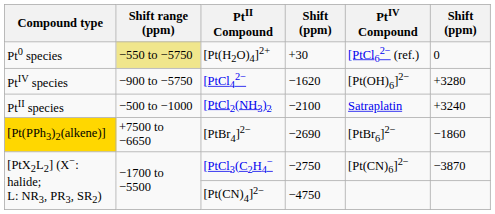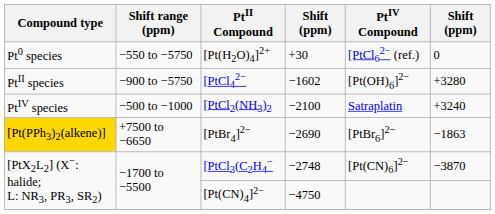[Pt(H2O)4]2+ | Shift range (ppm): khaki background -> no background
[PtCl42− | Compound type: PtIV species -> PtII species
[PtCl42− | column 4: −1620 -> −1602
[PtCl2(NH3)2 | Compound type: PtII species -> PtIV species
[PtBr4]2− | column 6: −1860 -> −1863
[PtCl3(C2H4− | column 4: −2750 -> −2748
